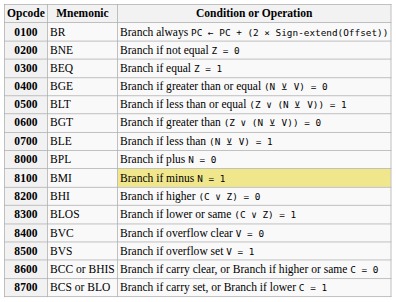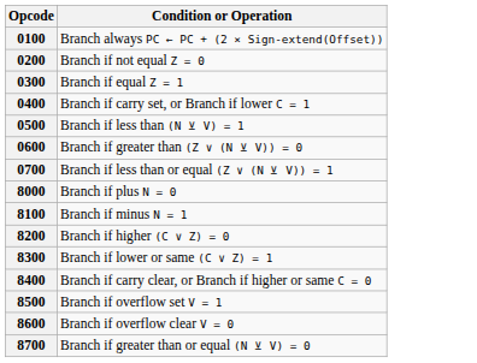- column: Mnemonic | BR | BNE | BEQ | BGE | BLT | BGT | BLE | BPL | BMI | BHI | BLOS | BVC | BVS | BCC or BHIS | BCS or BLO
0400 | Condition or Operation: Branch if greater than or equal (N ⊻ V) = 0 -> Branch if carry set, or Branch if lower C = 1
0500 | Condition or Operation: Branch if less than or equal (Z ∨ (N ⊻ V)) = 1 -> Branch if less than (N ⊻ V) = 1
0700 | Condition or Operation: Branch if less than (N ⊻ V) = 1 -> Branch if less than or equal (Z ∨ (N ⊻ V)) = 1
8100 | Condition or Operation: khaki background -> no background
8400 | Condition or Operation: Branch if overflow clear V = 0 -> Branch if carry clear, or Branch if higher or same C = 0
8600 | Condition or Operation: Branch if carry clear, or Branch if higher or same C = 0 -> Branch if overflow clear V = 0
8700 | Condition or Operation: Branch if carry set, or Branch if lower C = 1 -> Branch if greater than or equal (N ⊻ V) = 0
